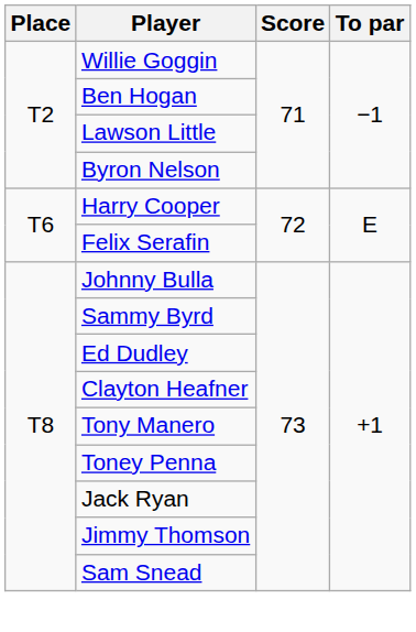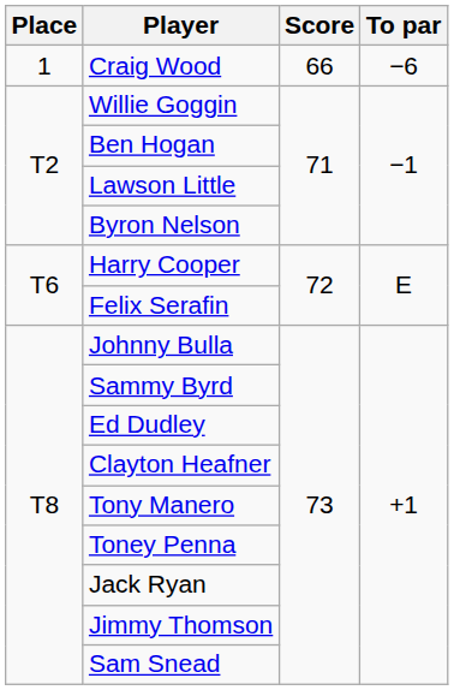+ row: 1 | Craig Wood | 66 | −6
